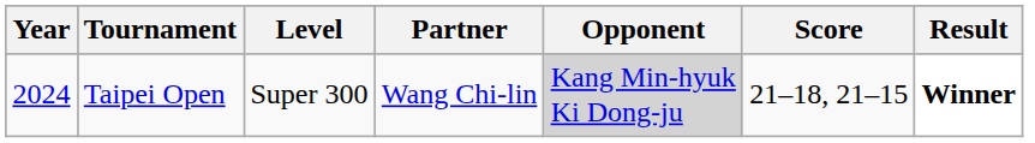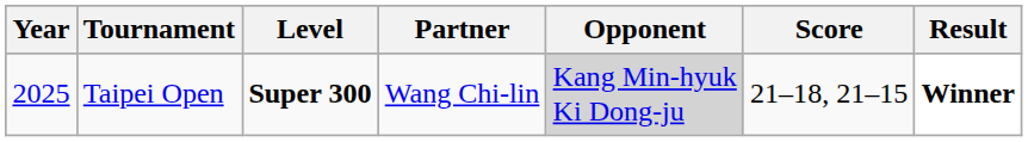Taipei Open | Year: 2024 -> 2025
Taipei Open | Level: normal -> bold
